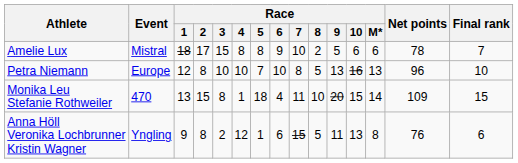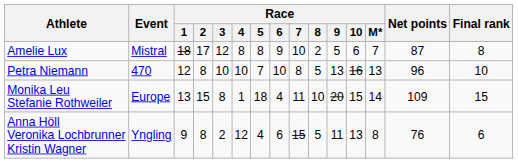Amelie Lux | Race / 3: 15 -> 12
Amelie Lux | Race / M*: 6 -> 7
Amelie Lux | Net points: 78 -> 87
Amelie Lux | Final rank: 7 -> 8
Petra Niemann | Event: Europe -> 470
Monika Leu Stefanie Rothweiler | Event: 470 -> Europe
Anna Höll Veronika Lochbrunner Kristin Wagner | Race / 5: 1 -> 4
